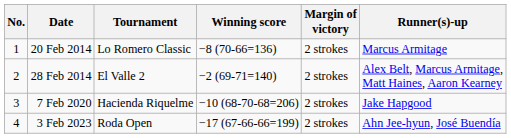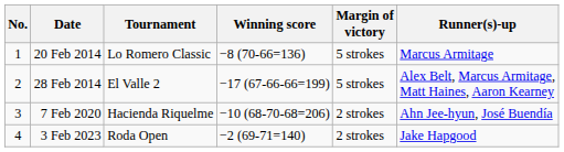20 Feb 2014 | Margin of victory: 2 strokes -> 5 strokes
28 Feb 2014 | Winning score: −2 (69-71=140) -> −17 (67-66-66=199)
28 Feb 2014 | Margin of victory: 2 strokes -> 5 strokes
7 Feb 2020 | Runner(s)-up: Jake Hapgood -> Ahn Jee-hyun, José Buendía
3 Feb 2023 | Winning score: −17 (67-66-66=199) -> −2 (69-71=140)
3 Feb 2023 | Runner(s)-up: Ahn Jee-hyun, José Buendía -> Jake Hapgood
